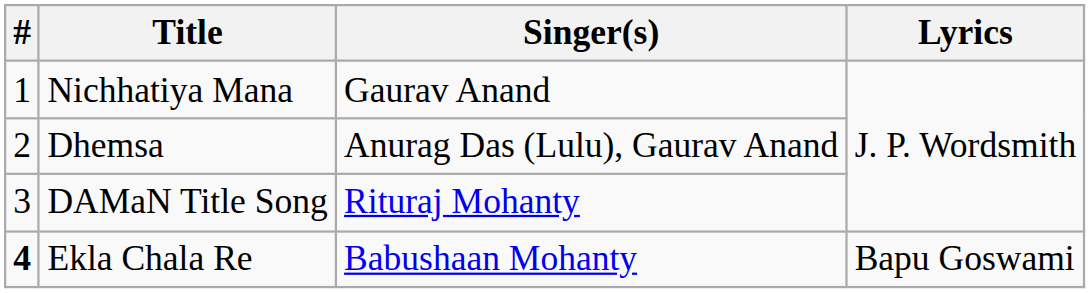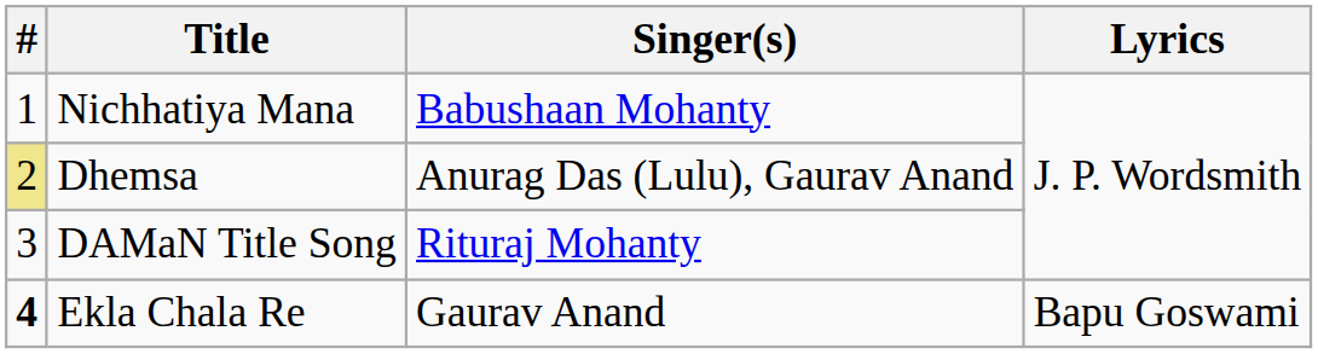Nichhatiya Mana | Singer(s): Gaurav Anand -> Babushaan Mohanty
Dhemsa | #: no background -> khaki background
Ekla Chala Re | Singer(s): Babushaan Mohanty -> Gaurav Anand
